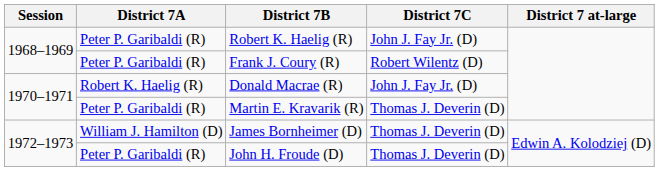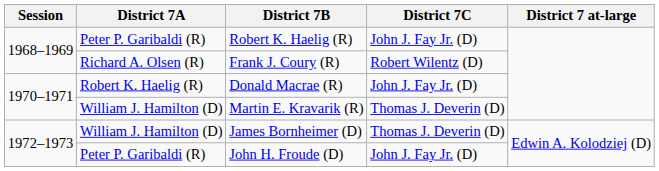Frank J. Coury (R) | District 7A: Peter P. Garibaldi (R) -> Richard A. Olsen (R)
Martin E. Kravarik (R) | District 7A: Peter P. Garibaldi (R) -> William J. Hamilton (D)
John H. Froude (D) | District 7C: Thomas J. Deverin (D) -> John J. Fay Jr. (D)
